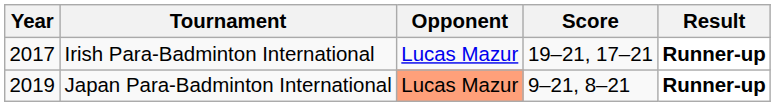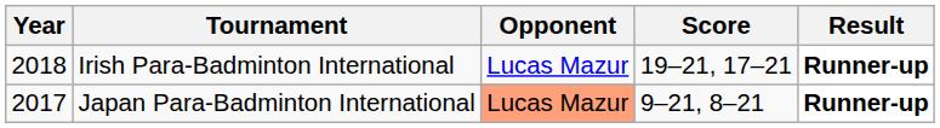Irish Para-Badminton International | Year: 2017 -> 2018
Japan Para-Badminton International | Year: 2019 -> 2017
